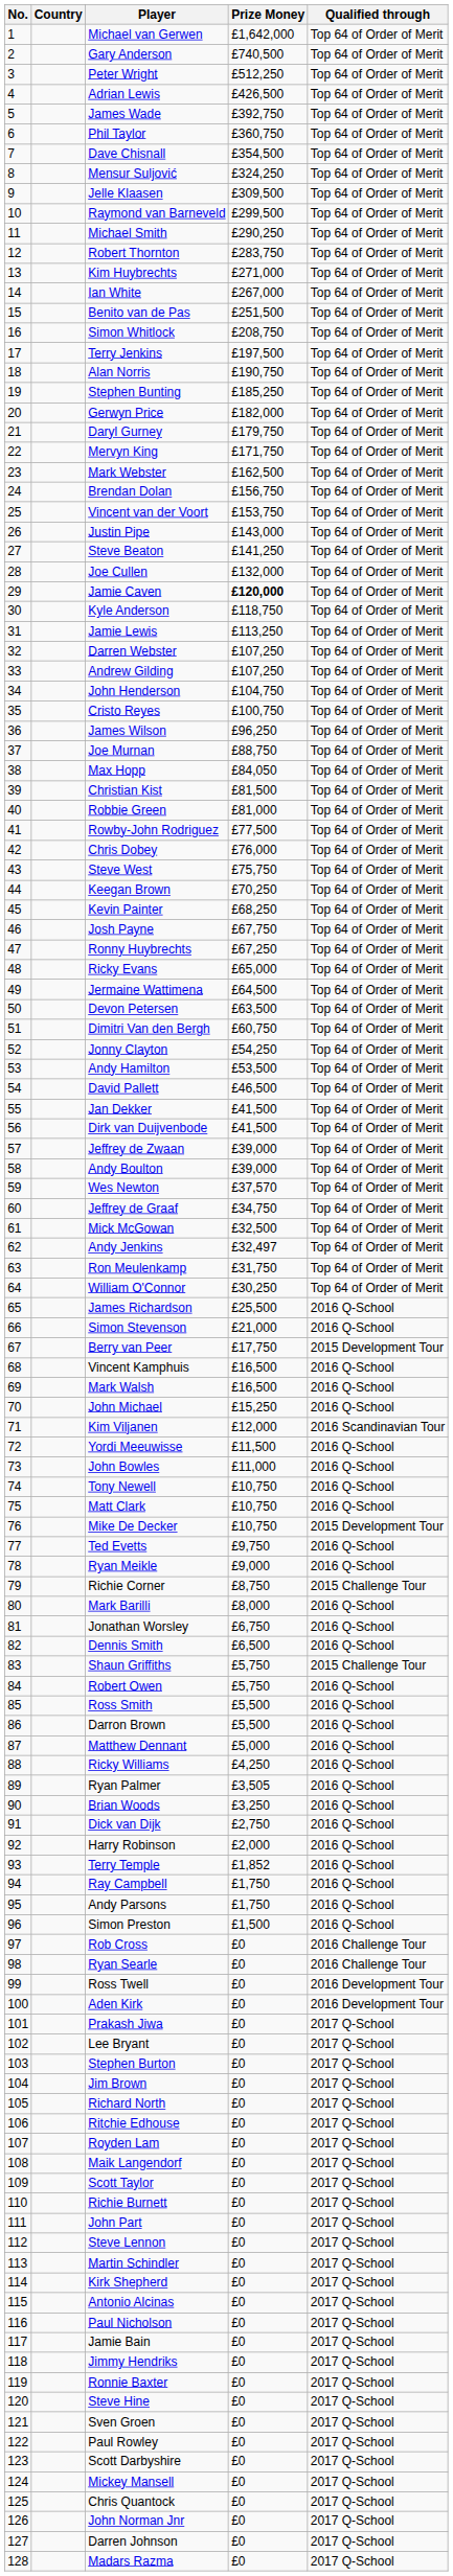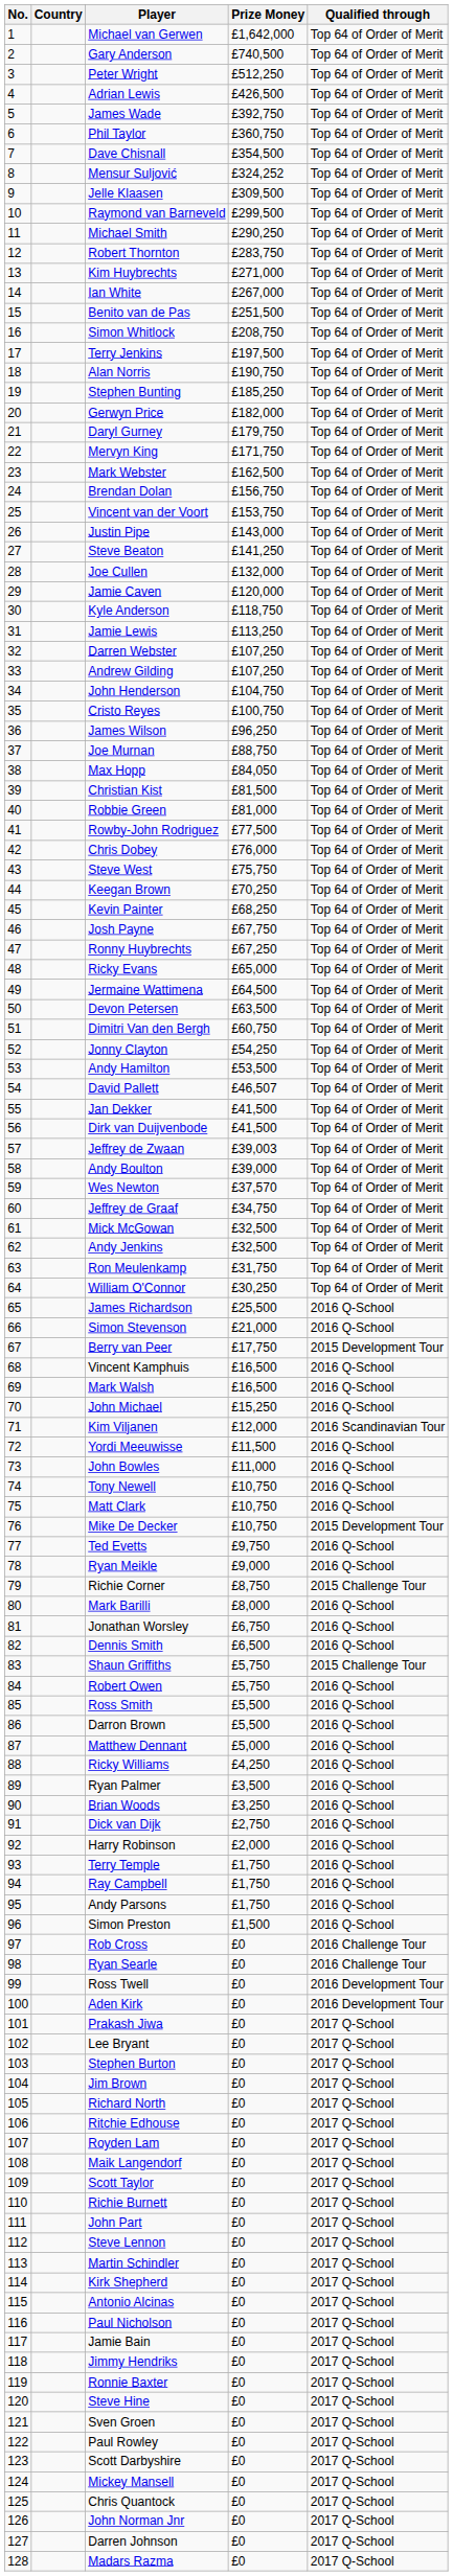Mensur Suljović | Prize Money: £324,250 -> £324,252
Jamie Caven | Prize Money: bold -> normal
David Pallett | Prize Money: £46,500 -> £46,507
Jeffrey de Zwaan | Prize Money: £39,000 -> £39,003
Andy Jenkins | Prize Money: £32,497 -> £32,500
Ryan Palmer | Prize Money: £3,505 -> £3,500
Terry Temple | Prize Money: £1,852 -> £1,750
